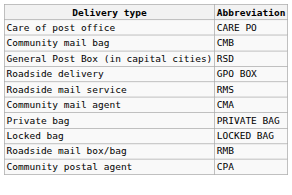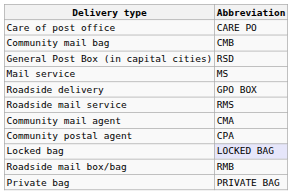+ row: Mail service | MS
rows swapped: Community postal agent <-> Private bag
Locked bag | Abbreviation: no background -> lavender background
